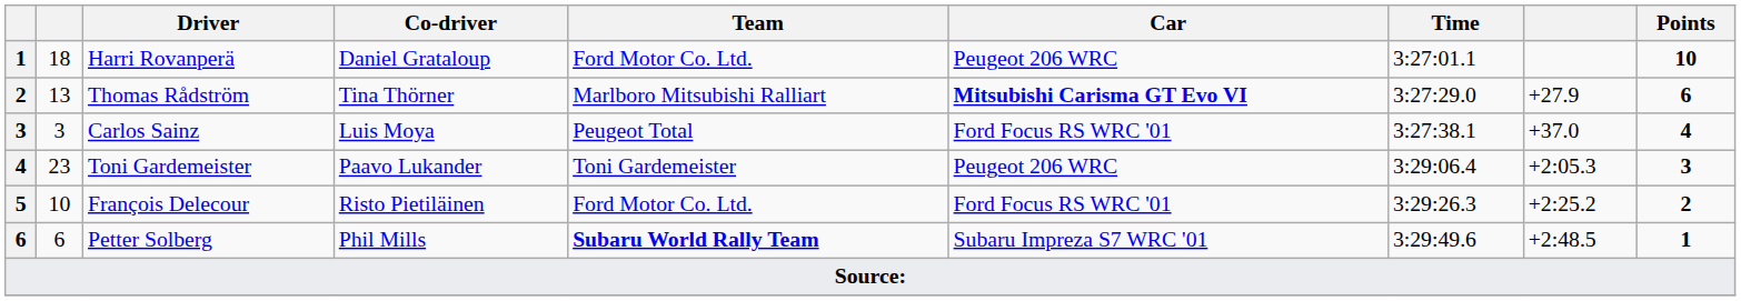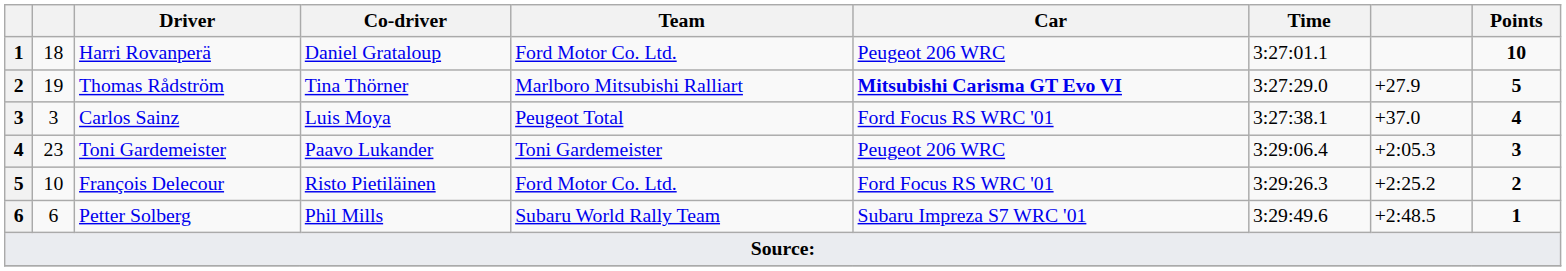Thomas Rådström | column 2: 13 -> 19
Thomas Rådström | Points: 6 -> 5
Petter Solberg | Team: bold -> normal
